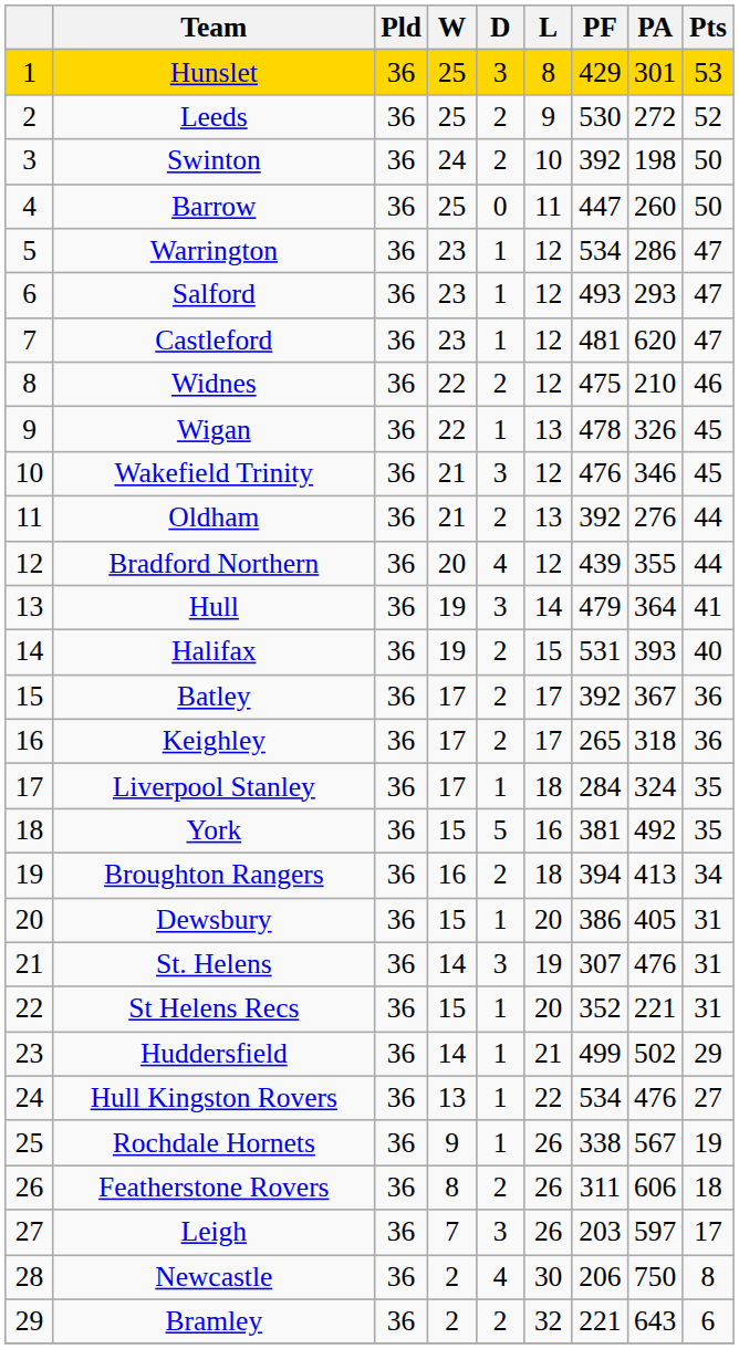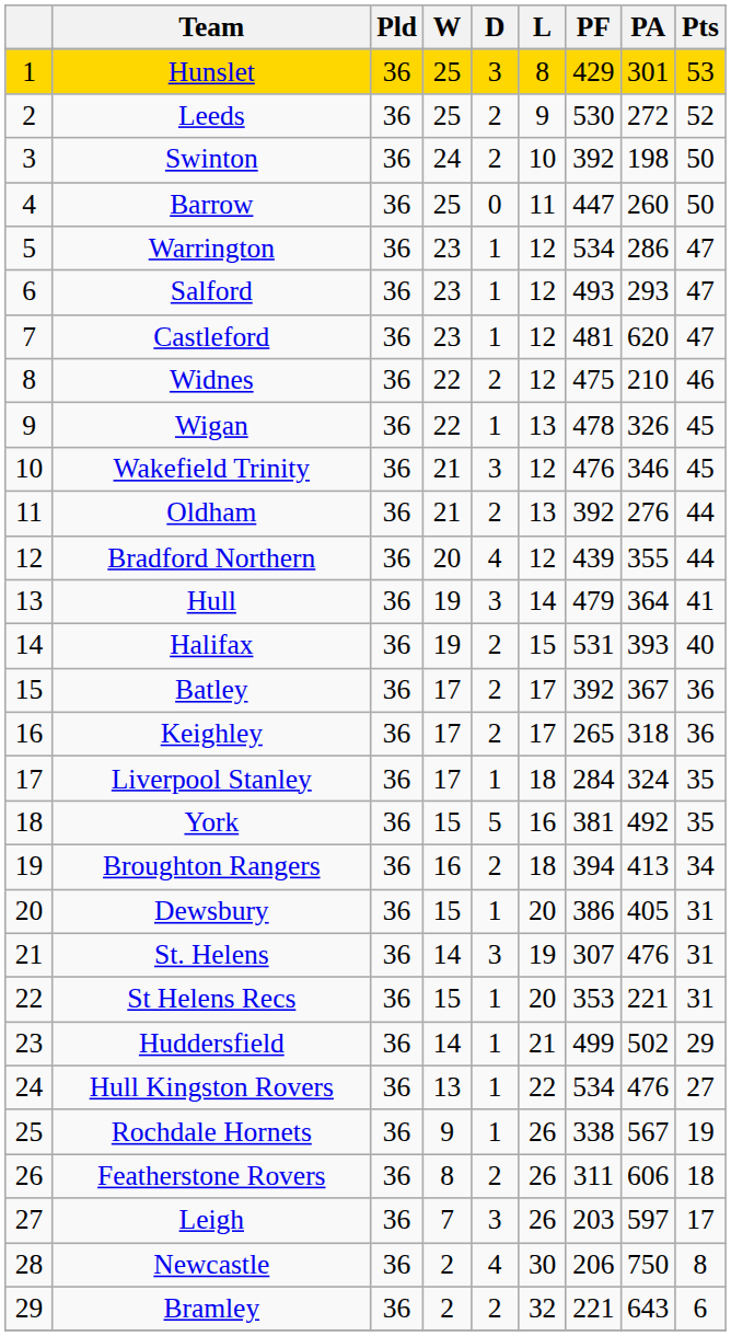St Helens Recs | PF: 352 -> 353
